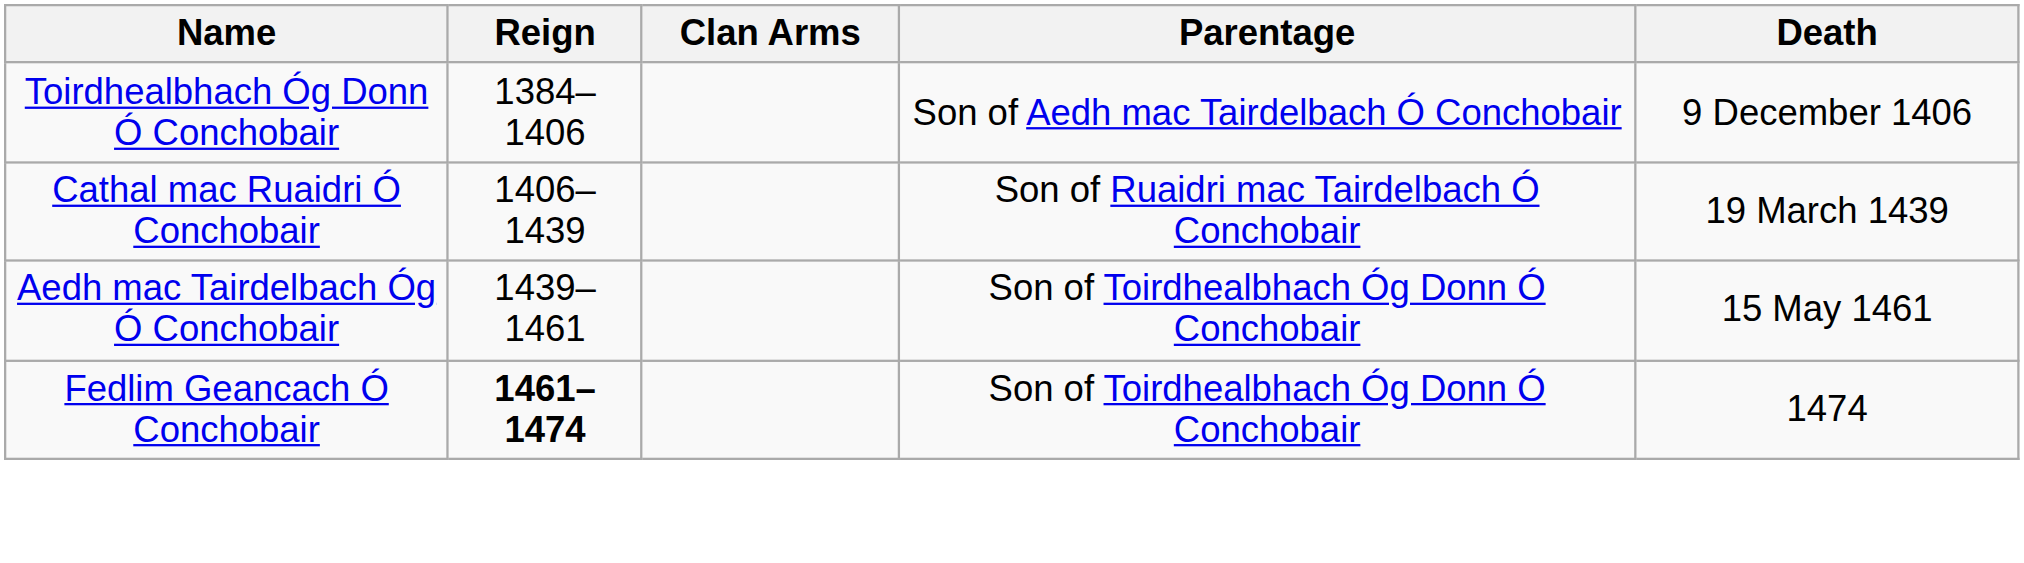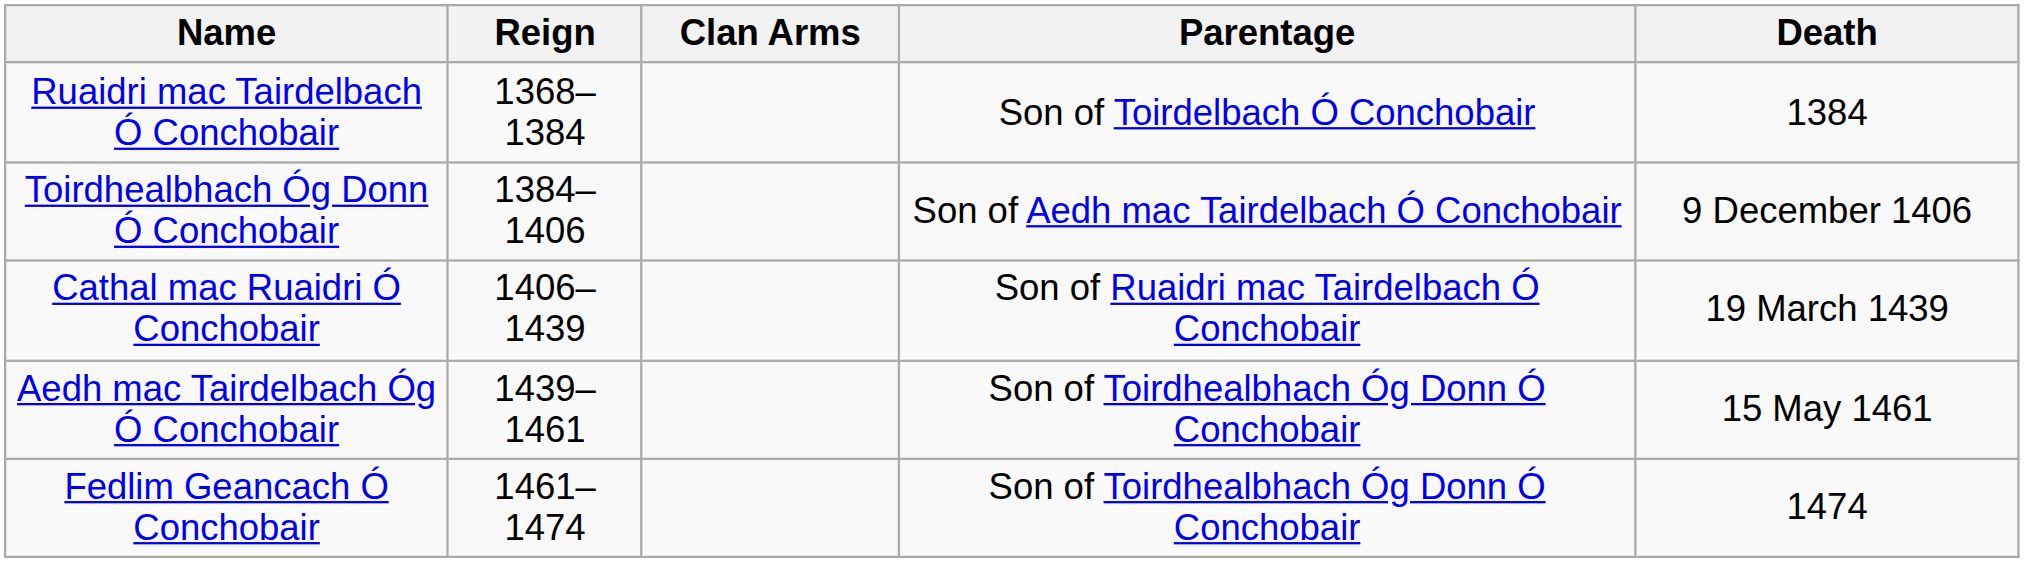+ row: Ruaidri mac Tairdelbach Ó Conchobair | 1368–1384 | Son of Toirdelbach Ó Conchobair | 1384
Fedlim Geancach Ó Conchobair | Reign: bold -> normal
